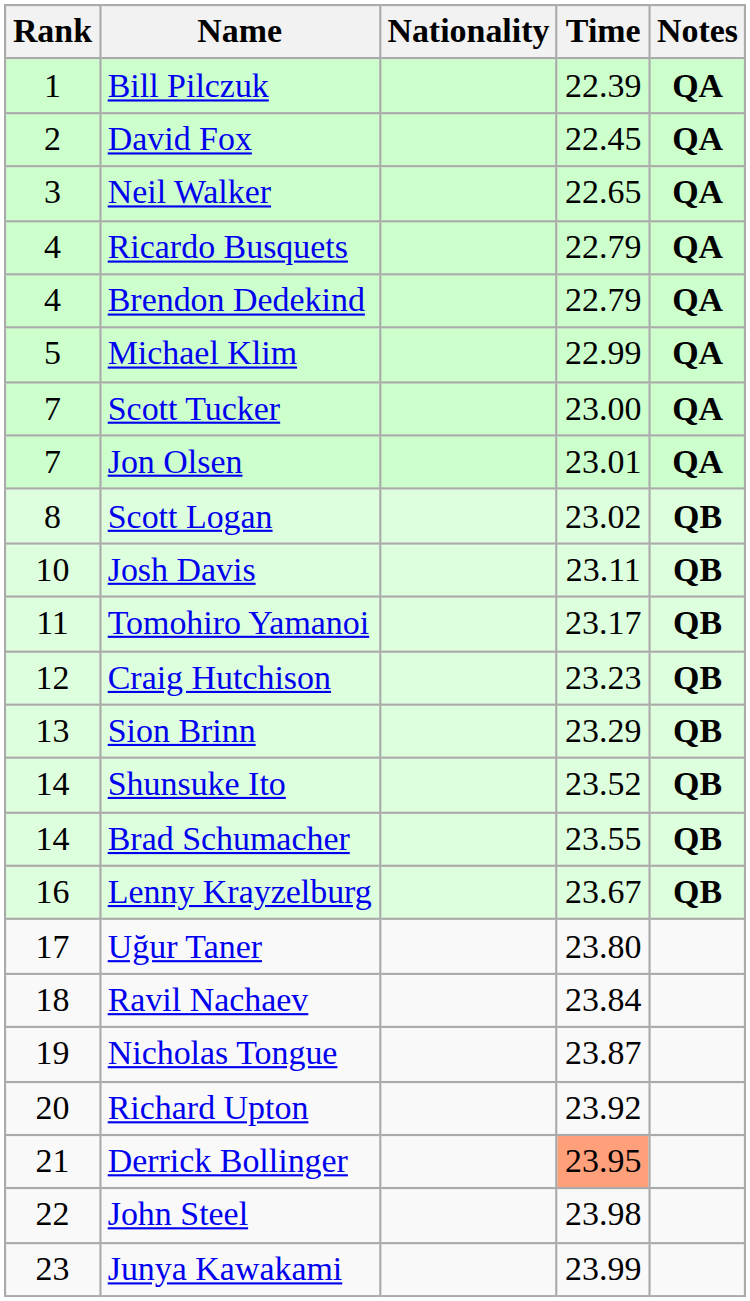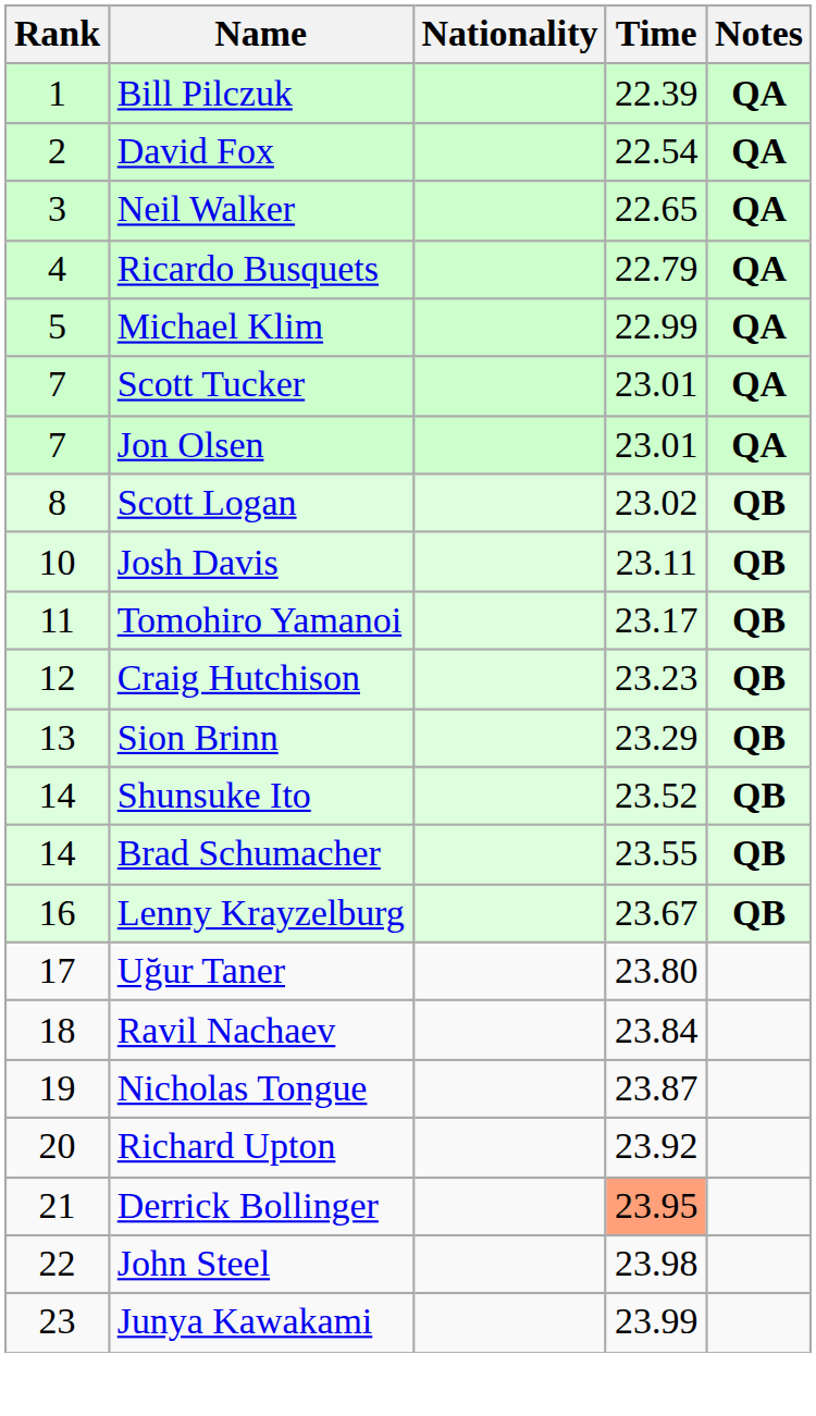David Fox | Time: 22.45 -> 22.54
- row: 4 | Brendon Dedekind | 22.79 | QA
Scott Tucker | Time: 23.00 -> 23.01
